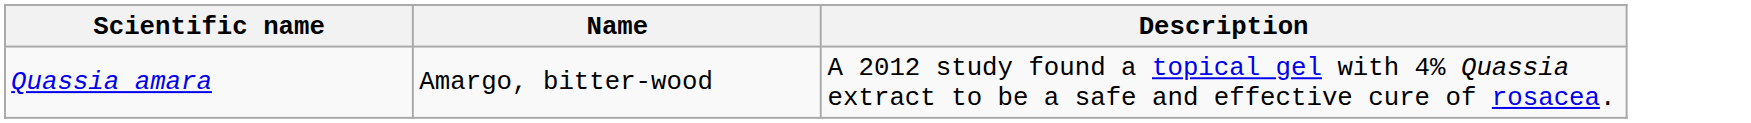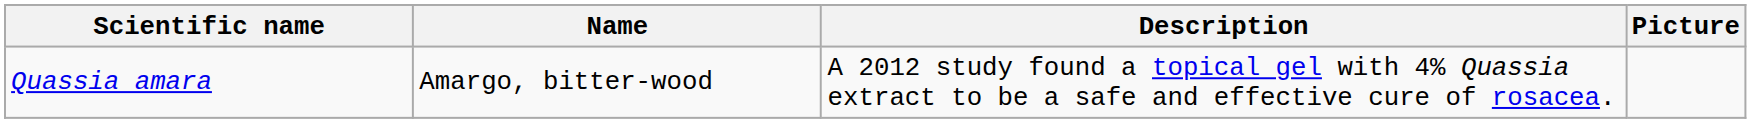+ column: Picture
